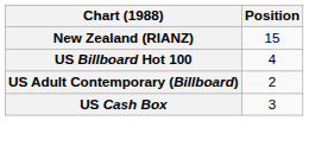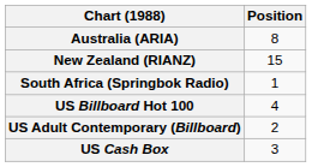+ row: Australia (ARIA) | 8
+ row: South Africa (Springbok Radio) | 1
